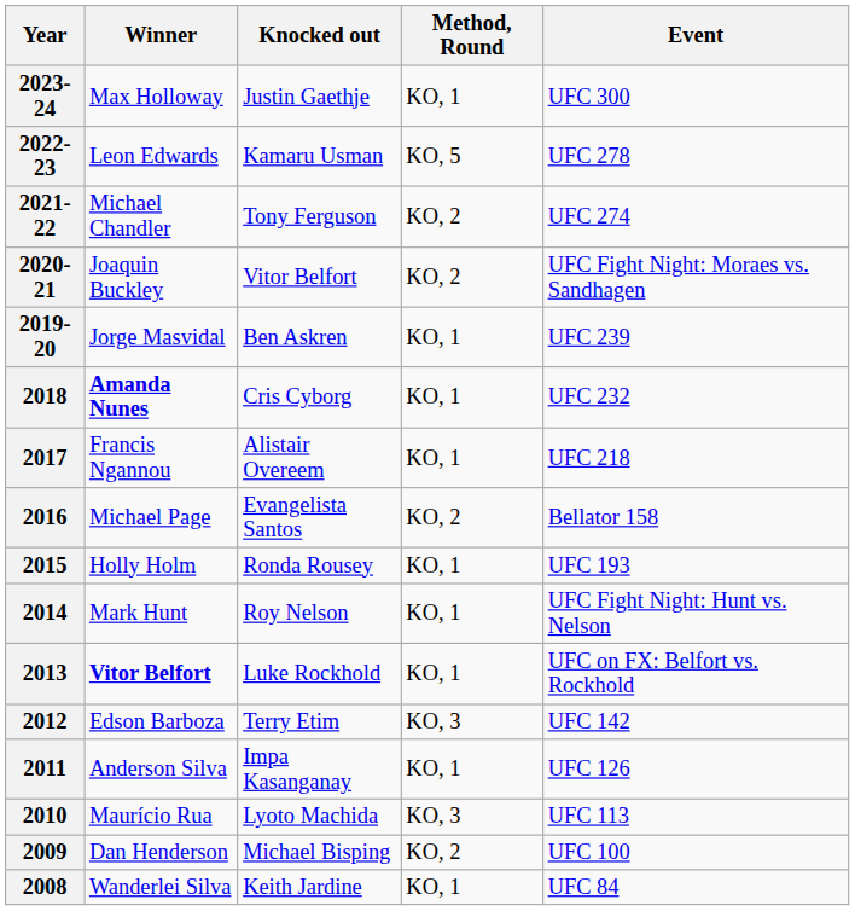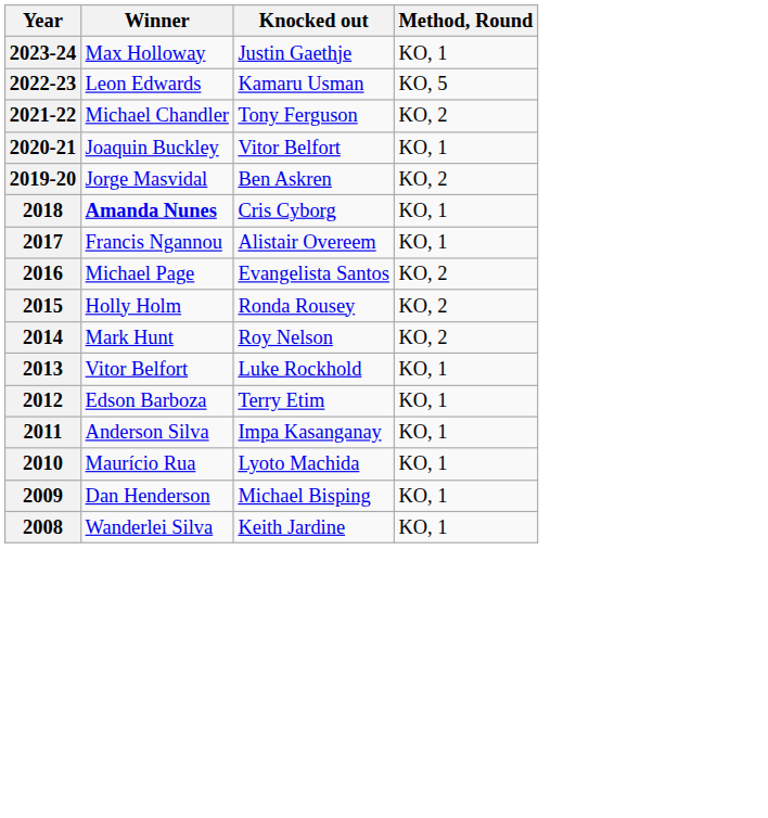- column: Event | UFC 300 | UFC 278 | UFC 274 | UFC Fight Night: Moraes vs. Sandhagen | UFC 239 | UFC 232 | UFC 218 | Bellator 158 | UFC 193 | UFC Fight Night: Hunt vs. Nelson | UFC on FX: Belfort vs. Rockhold | UFC 142 | UFC 126 | UFC 113 | UFC 100 | UFC 84
2020-21 | Method, Round: KO, 2 -> KO, 1
2019-20 | Method, Round: KO, 1 -> KO, 2
2015 | Method, Round: KO, 1 -> KO, 2
2014 | Method, Round: KO, 1 -> KO, 2
2013 | Winner: bold -> normal
2012 | Method, Round: KO, 3 -> KO, 1
2010 | Method, Round: KO, 3 -> KO, 1
2009 | Method, Round: KO, 2 -> KO, 1
